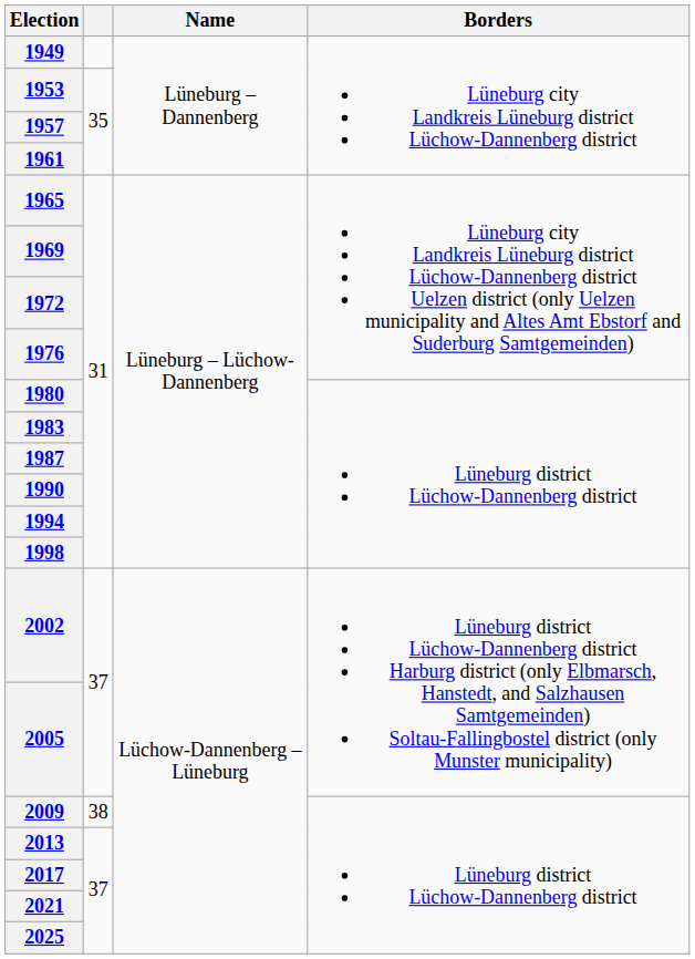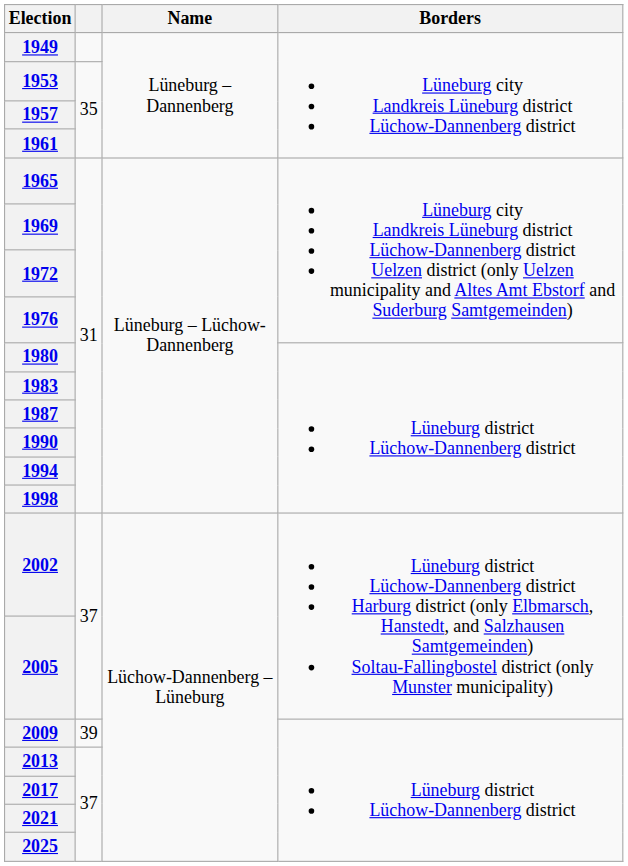2009 | column 2: 38 -> 39
